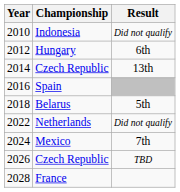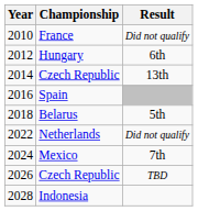2010 | Championship: Indonesia -> France
2028 | Championship: France -> Indonesia
